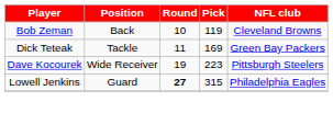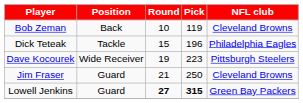Dick Teteak | Round: 11 -> 15
Dick Teteak | Pick: 169 -> 196
Dick Teteak | NFL club: Green Bay Packers -> Philadelphia Eagles
+ row: Jim Fraser | Guard | 21 | 250 | Cleveland Browns
Lowell Jenkins | Pick: normal -> bold
Lowell Jenkins | NFL club: Philadelphia Eagles -> Green Bay Packers
